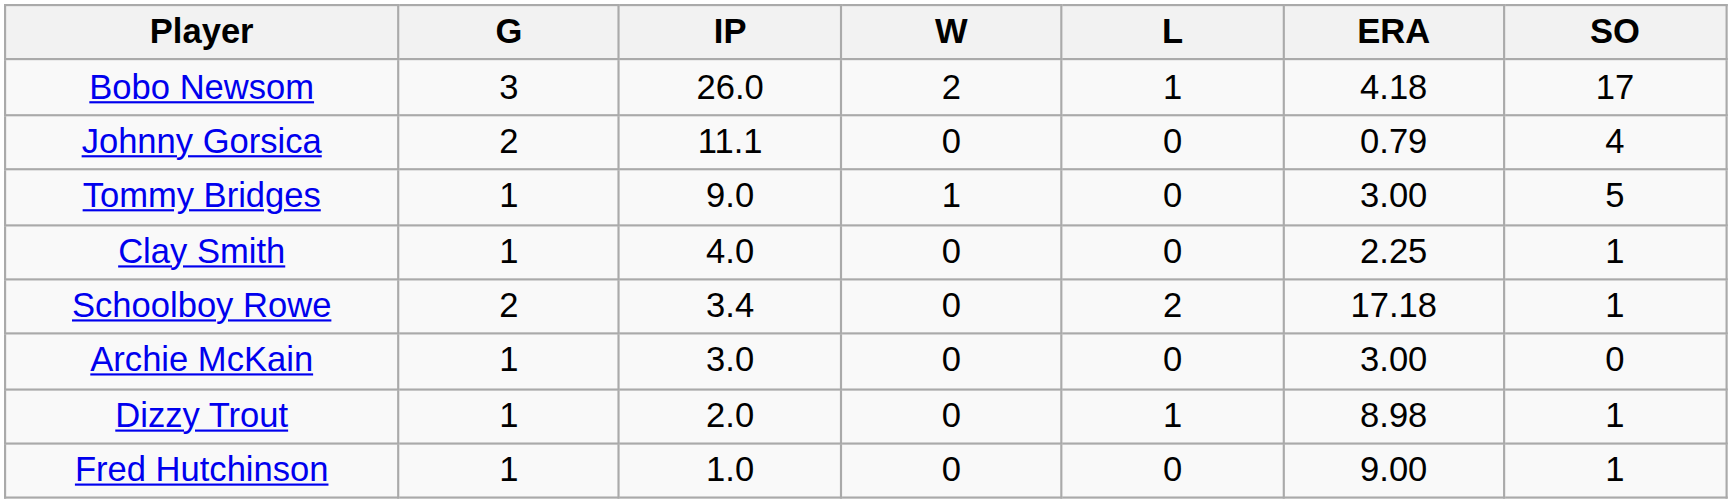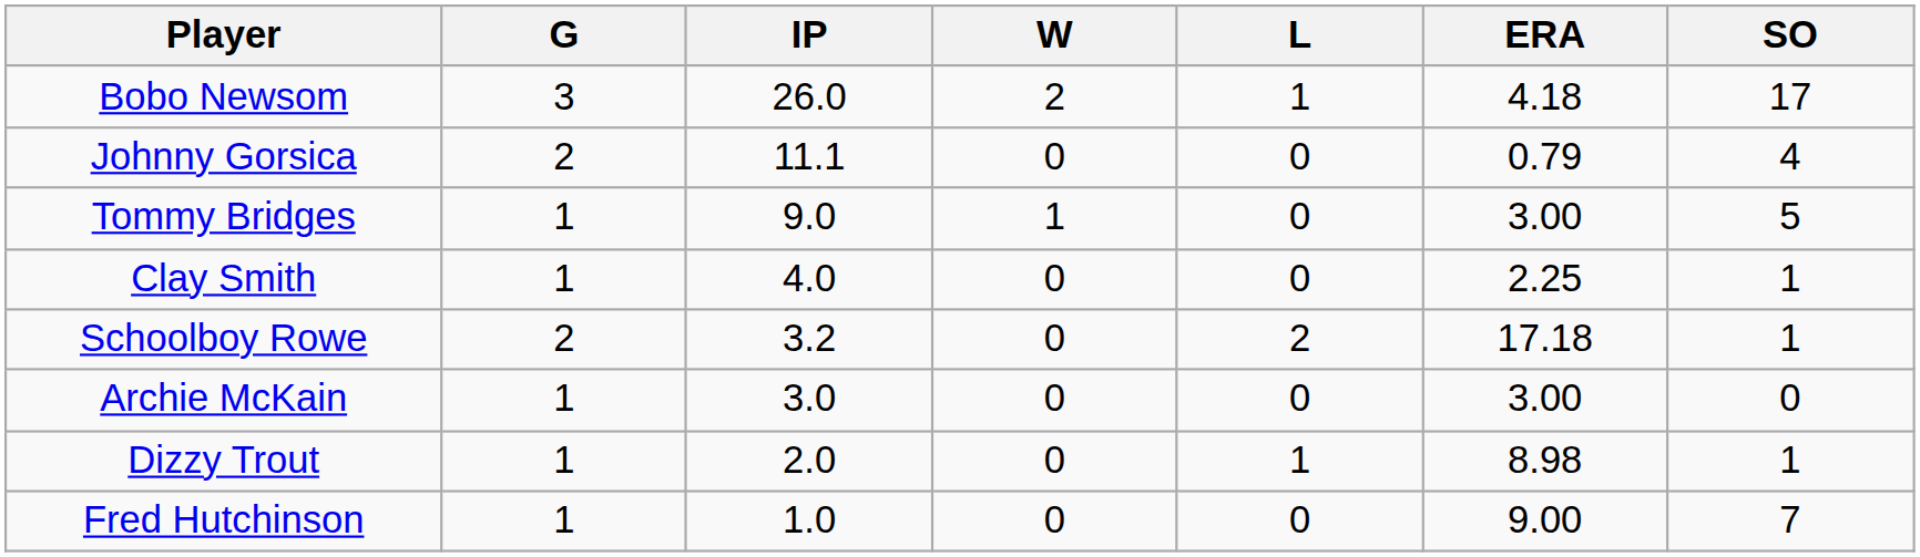Schoolboy Rowe | IP: 3.4 -> 3.2
Fred Hutchinson | SO: 1 -> 7
